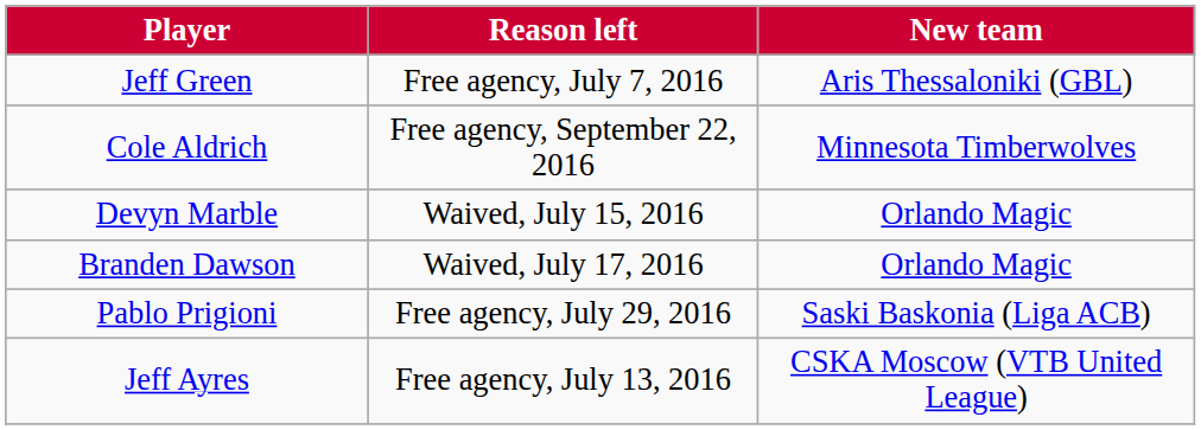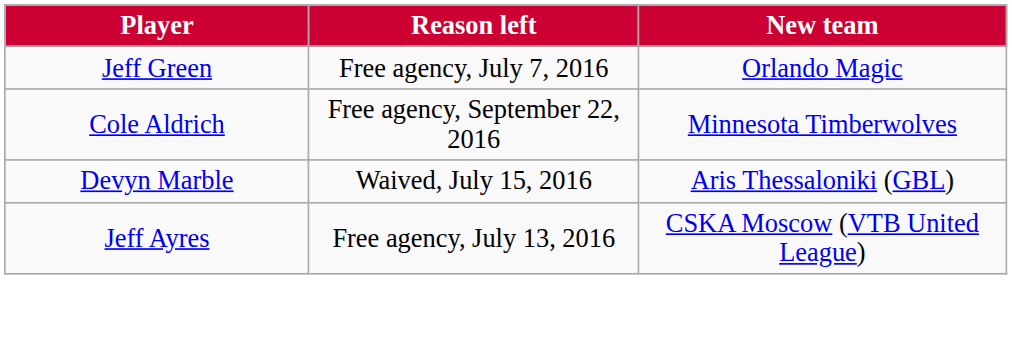Jeff Green | New team: Aris Thessaloniki (GBL) -> Orlando Magic
Devyn Marble | New team: Orlando Magic -> Aris Thessaloniki (GBL)
- row: Branden Dawson | Waived, July 17, 2016 | Orlando Magic
- row: Pablo Prigioni | Free agency, July 29, 2016 | Saski Baskonia (Liga ACB)
